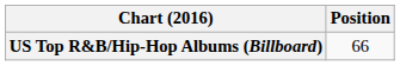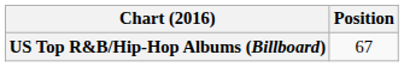US Top R&B/Hip-Hop Albums (Billboard) | Position: 66 -> 67
